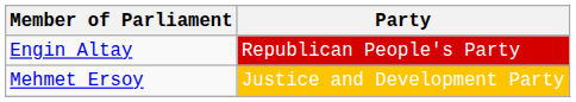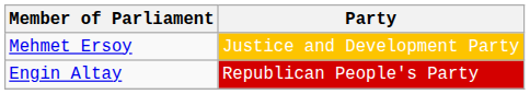rows swapped: Mehmet Ersoy <-> Engin Altay
